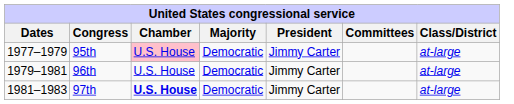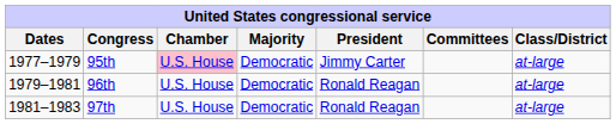96th | President: Jimmy Carter -> Ronald Reagan
97th | Chamber: bold -> normal
97th | President: Jimmy Carter -> Ronald Reagan
